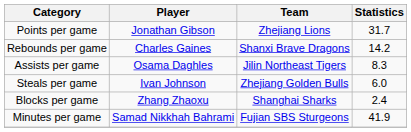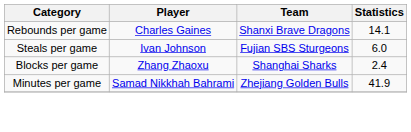- row: Points per game | Jonathan Gibson | Zhejiang Lions | 31.7
Rebounds per game | Statistics: 14.2 -> 14.1
- row: Assists per game | Osama Daghles | Jilin Northeast Tigers | 8.3
Steals per game | Team: Zhejiang Golden Bulls -> Fujian SBS Sturgeons
Minutes per game | Team: Fujian SBS Sturgeons -> Zhejiang Golden Bulls
